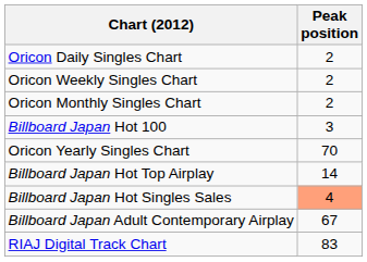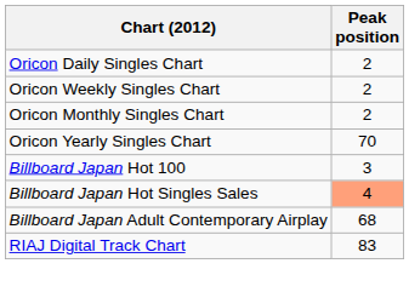rows swapped: Oricon Yearly Singles Chart <-> Billboard Japan Hot 100
- row: Billboard Japan Hot Top Airplay | 14
Billboard Japan Adult Contemporary Airplay | Peak position: 67 -> 68
